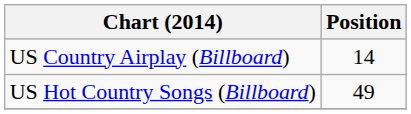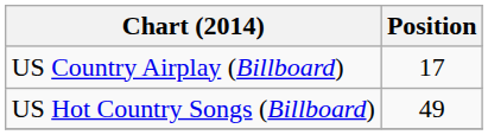US Country Airplay (Billboard) | Position: 14 -> 17
